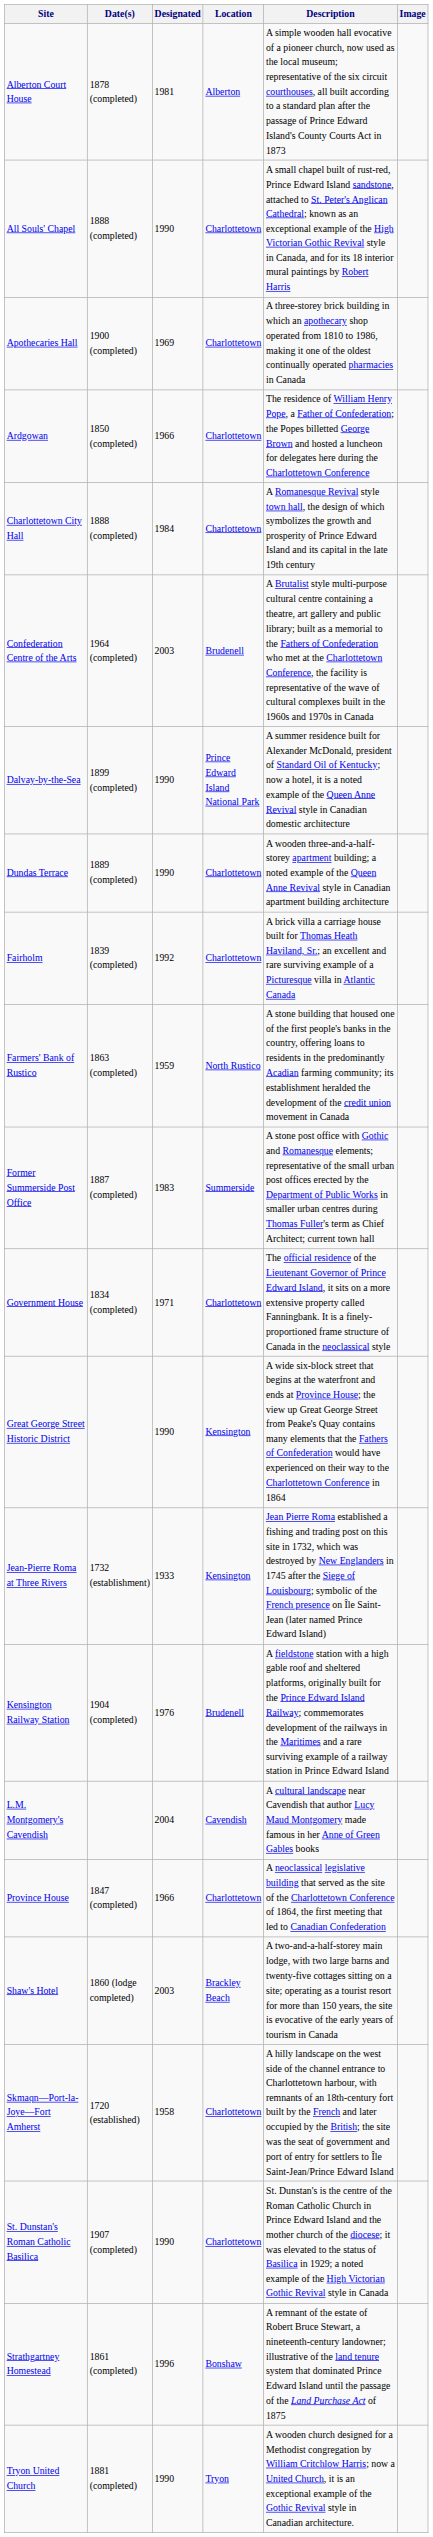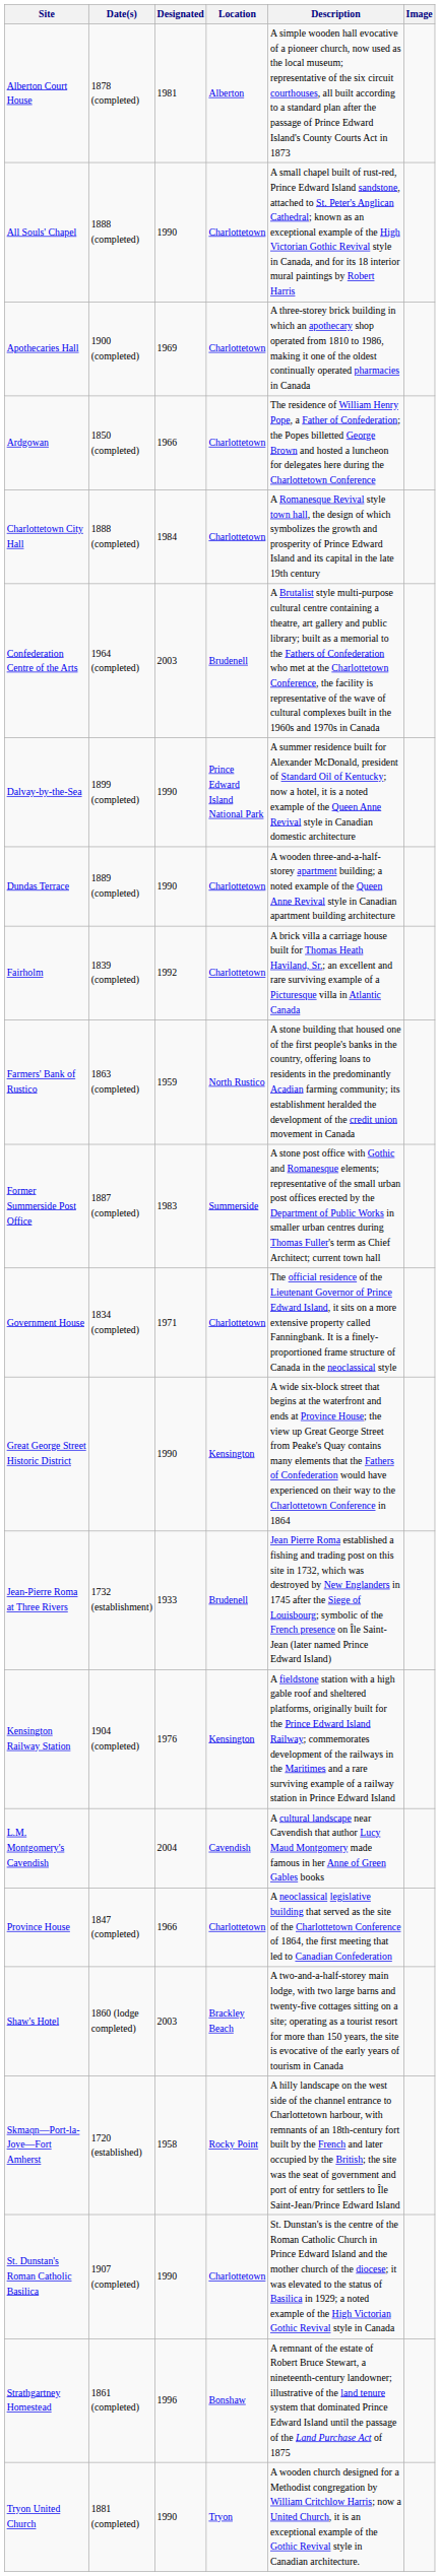Jean-Pierre Roma at Three Rivers | Location: Kensington -> Brudenell
Kensington Railway Station | Location: Brudenell -> Kensington
Skmaqn—Port-la-Joye—Fort Amherst | Location: Charlottetown -> Rocky Point
